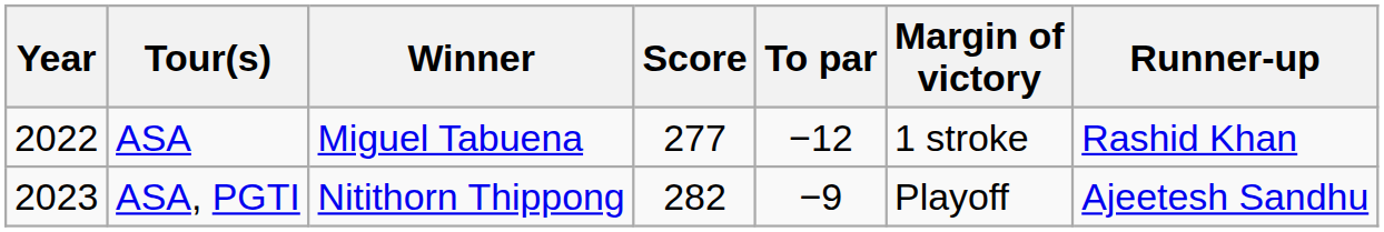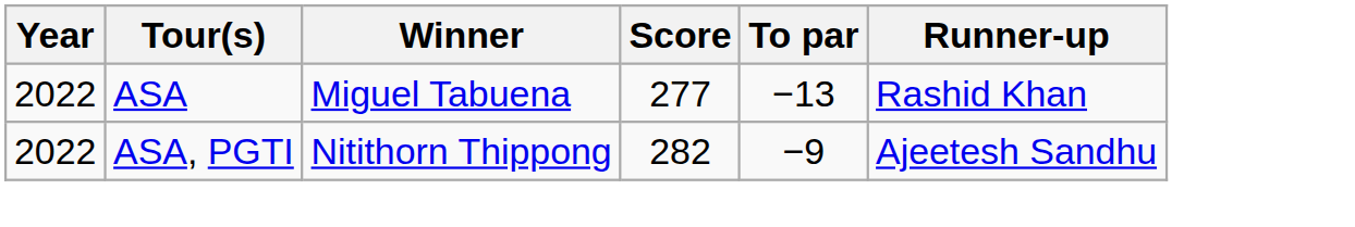- column: Margin of victory | 1 stroke | Playoff
ASA | To par: −12 -> −13
ASA, PGTI | Year: 2023 -> 2022
